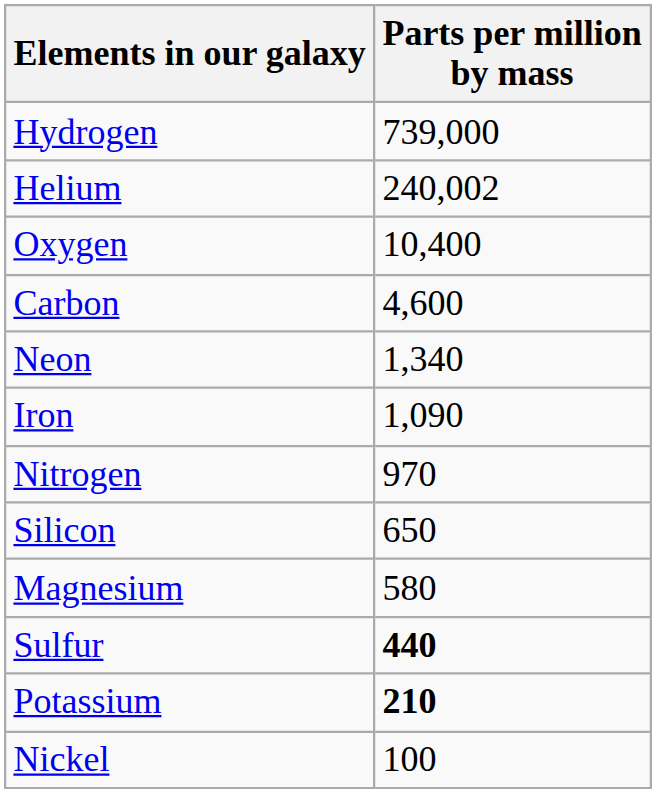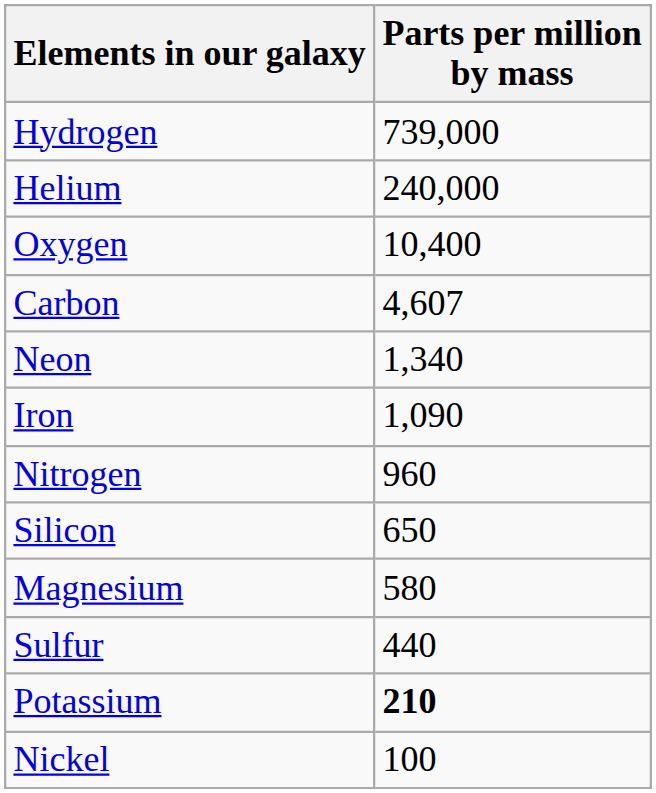Helium | Parts per million by mass: 240,002 -> 240,000
Carbon | Parts per million by mass: 4,600 -> 4,607
Nitrogen | Parts per million by mass: 970 -> 960
Sulfur | Parts per million by mass: bold -> normal
